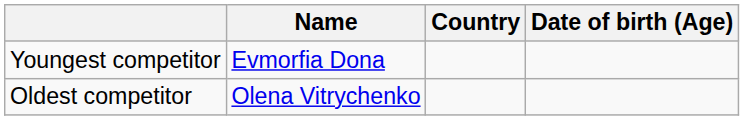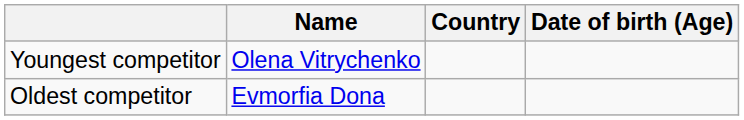Youngest competitor | Name: Evmorfia Dona -> Olena Vitrychenko
Oldest competitor | Name: Olena Vitrychenko -> Evmorfia Dona
